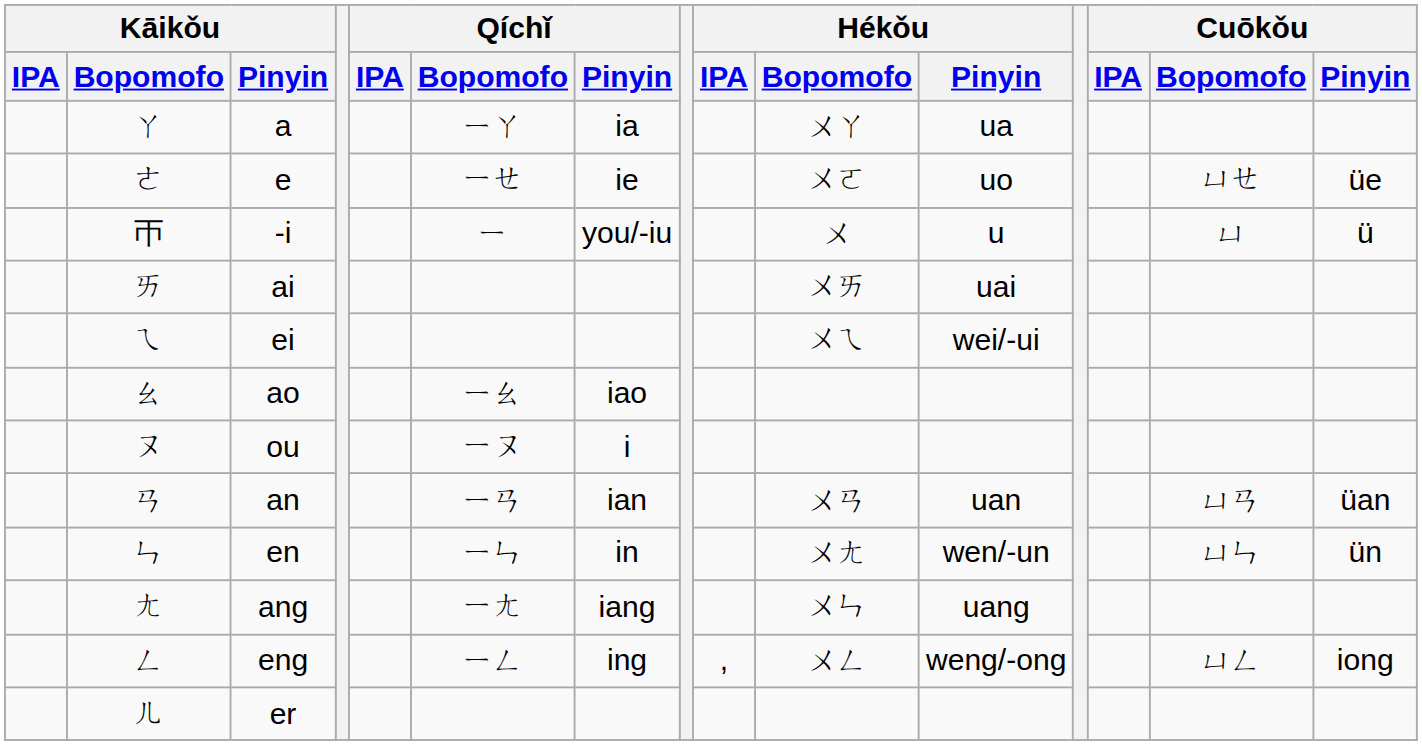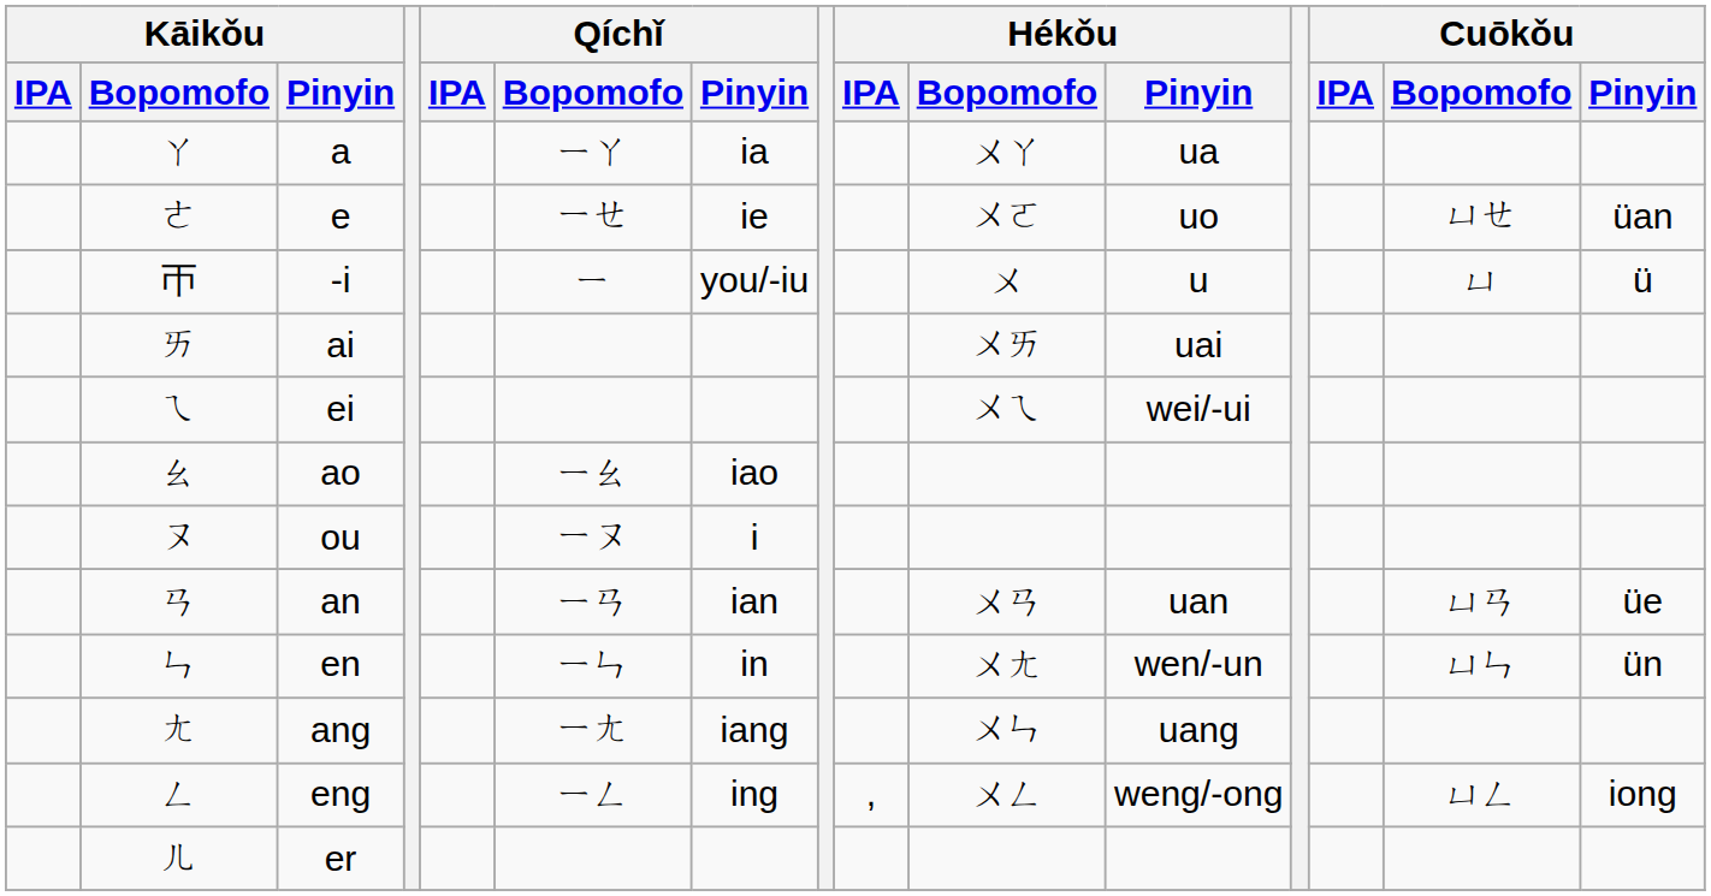e | Cuōkǒu / Pinyin: üe -> üan
an | Cuōkǒu / Pinyin: üan -> üe
